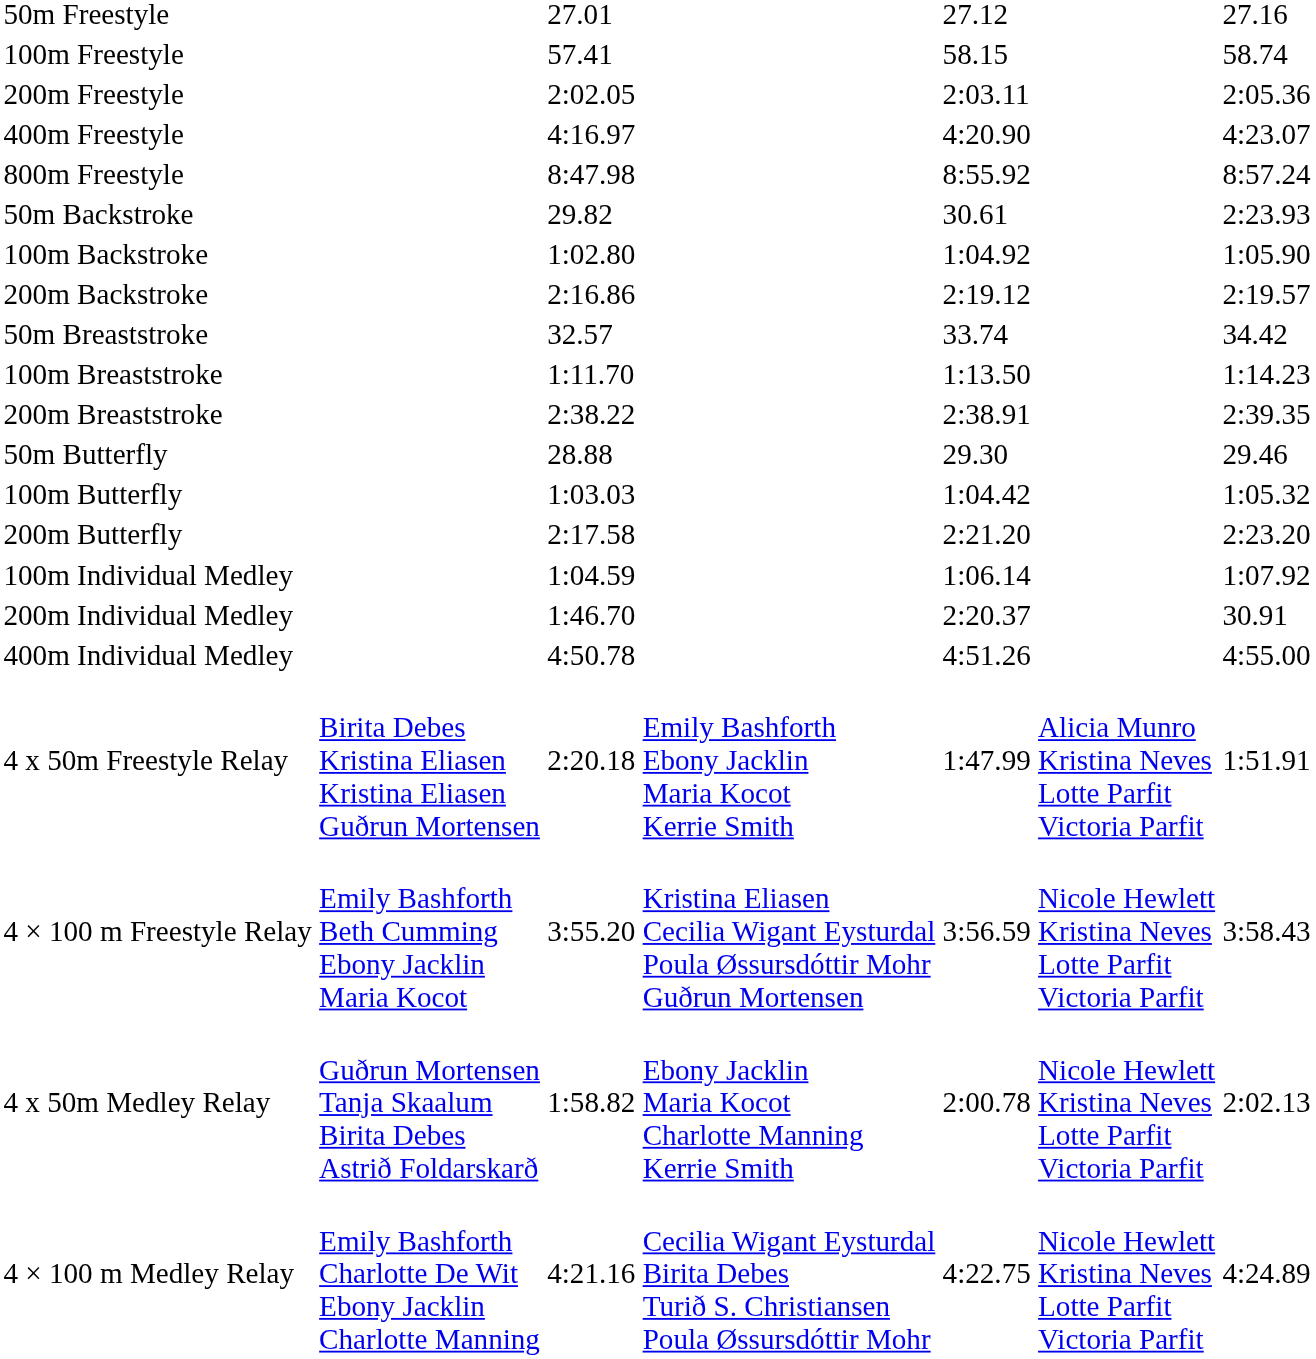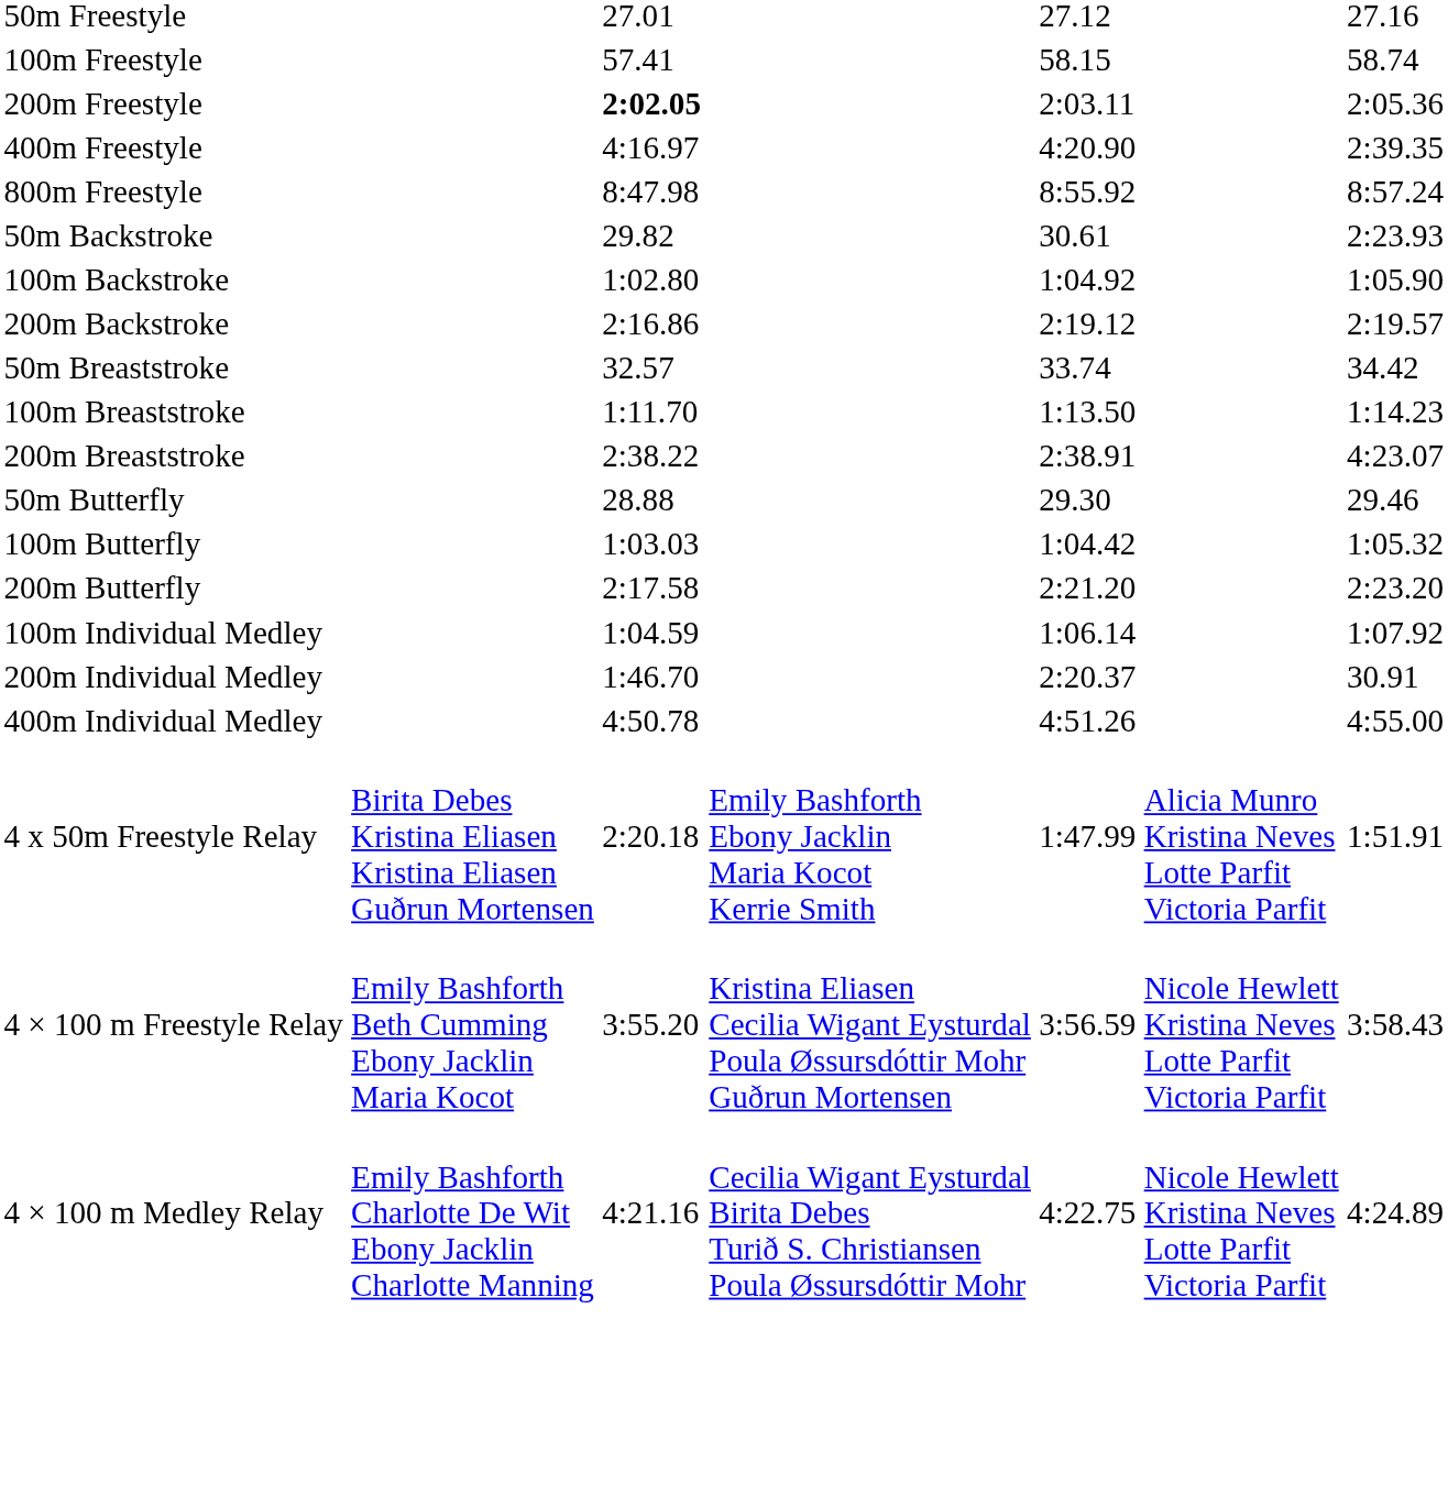200m Freestyle | column 3: normal -> bold
400m Freestyle | column 7: 4:23.07 -> 2:39.35
200m Breaststroke | column 7: 2:39.35 -> 4:23.07
- row: 4 x 50m Medley Relay | Guðrun Mortensen Tanja Skaalum Birita Debes Astrið Foldarskarð | 1:58.82 | Ebony Jacklin Maria Kocot Charlotte Manning Kerrie Smith | 2:00.78 | Nicole Hewlett Kristina Neves Lotte Parfit Victoria Parfit | 2:02.13
